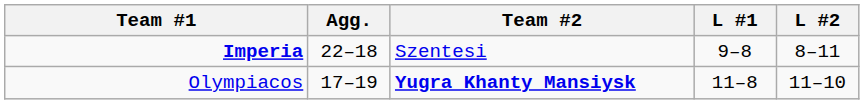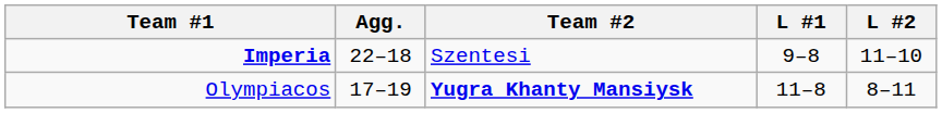Imperia | L #2: 8–11 -> 11–10
Olympiacos | L #2: 11–10 -> 8–11
